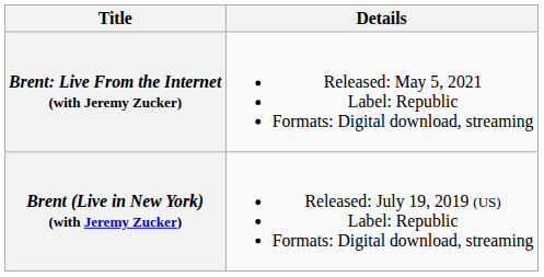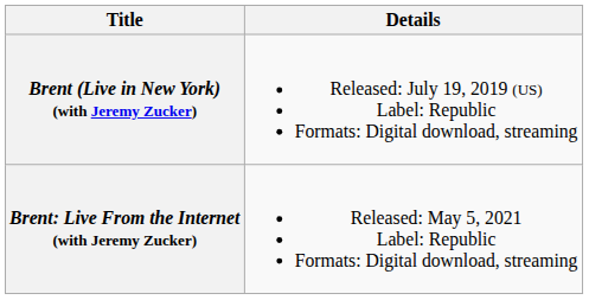rows swapped: Brent (Live in New York) (with Jeremy Zucker) <-> Brent: Live From the Internet (with Jeremy Zucker)
